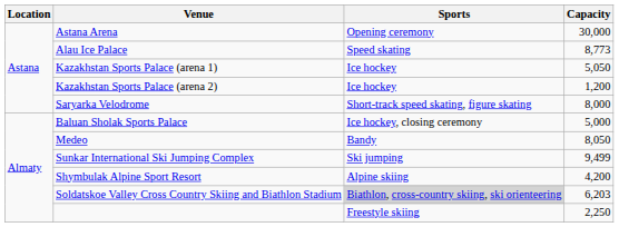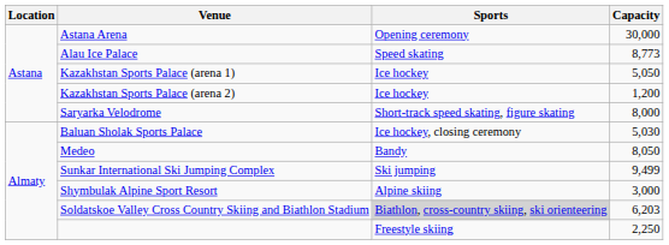Baluan Sholak Sports Palace | Capacity: 5,000 -> 5,030
Shymbulak Alpine Sport Resort | Capacity: 4,200 -> 3,000
